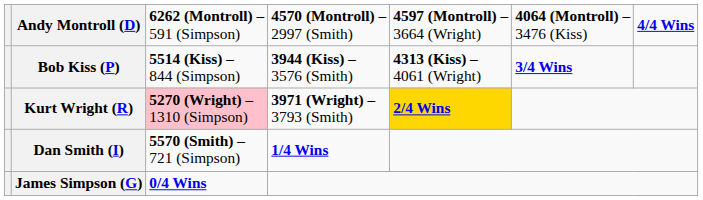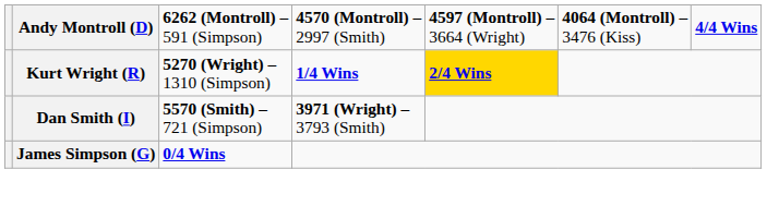- row: Bob Kiss (P) | 5514 (Kiss) – 844 (Simpson) | 3944 (Kiss) – 3576 (Smith) | 4313 (Kiss) – 4061 (Wright) | 3/4 Wins
Kurt Wright (R) | column 3: pink background -> no background
Kurt Wright (R) | column 4: 3971 (Wright) – 3793 (Smith) -> 1/4 Wins
Dan Smith (I) | column 4: 1/4 Wins -> 3971 (Wright) – 3793 (Smith)
